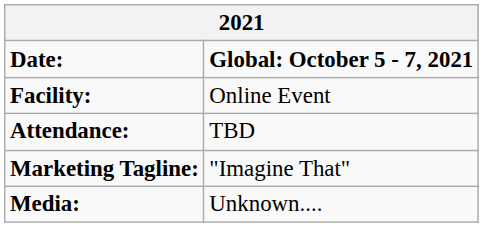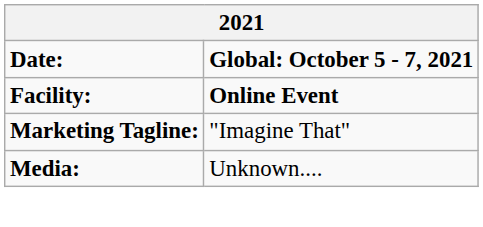Facility: | column 2: normal -> bold
- row: Attendance: | TBD
